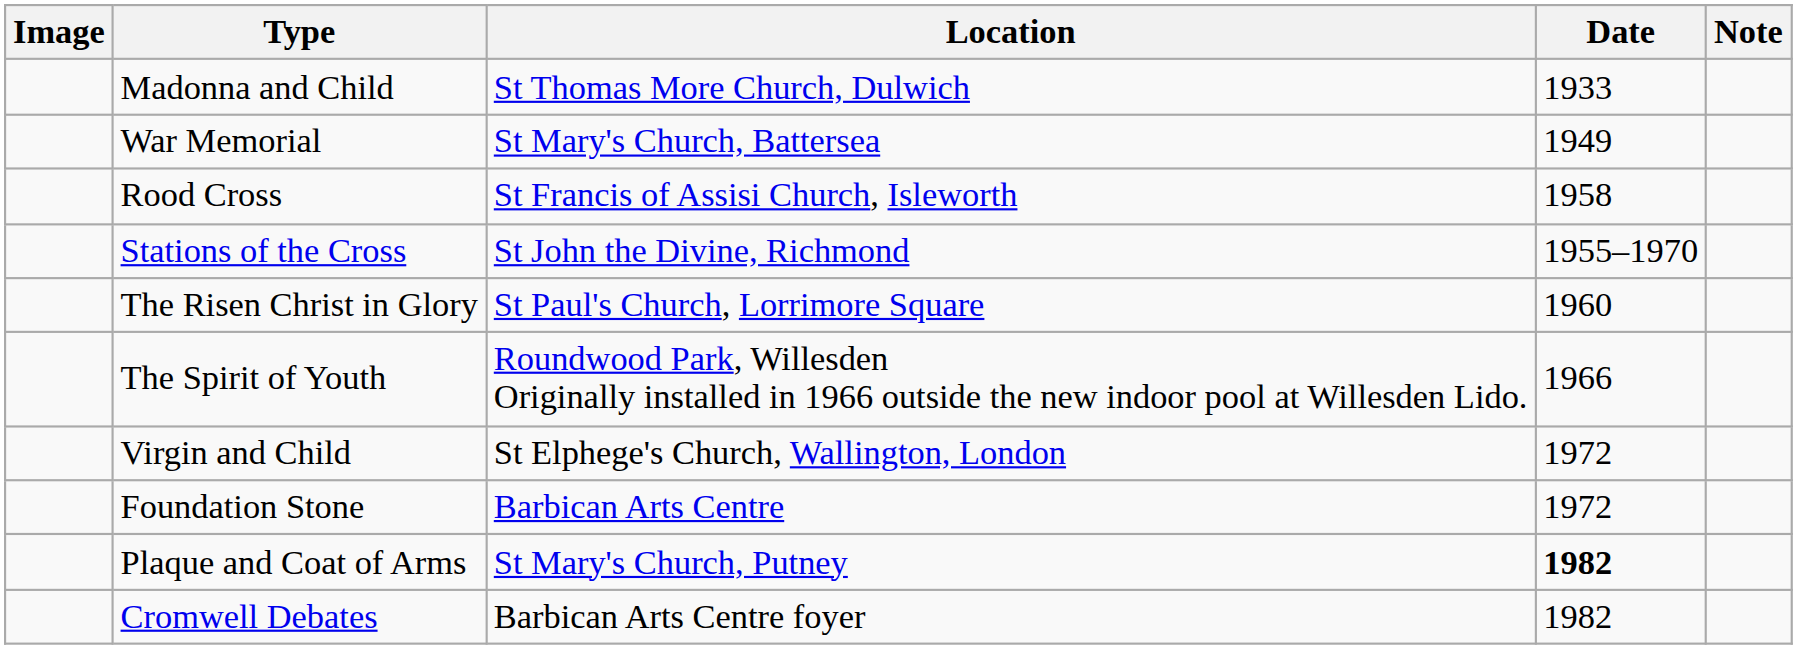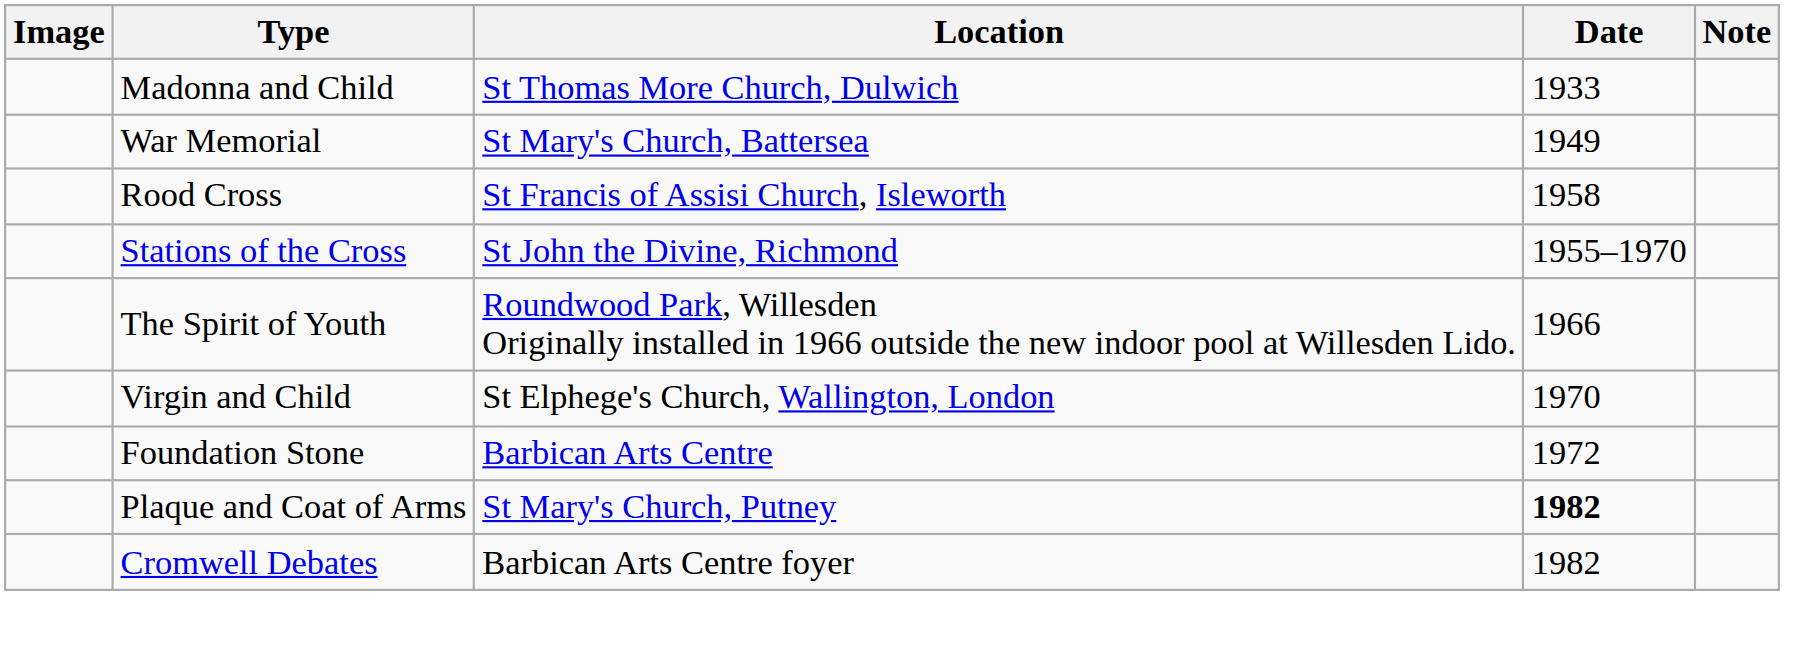- row: The Risen Christ in Glory | St Paul's Church, Lorrimore Square | 1960
Virgin and Child | Date: 1972 -> 1970
